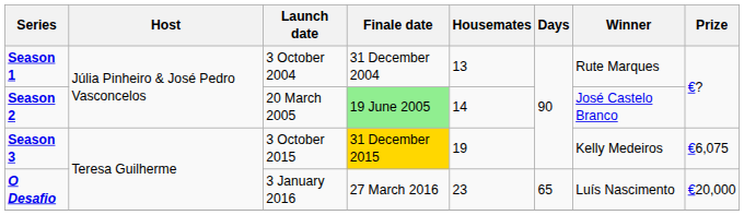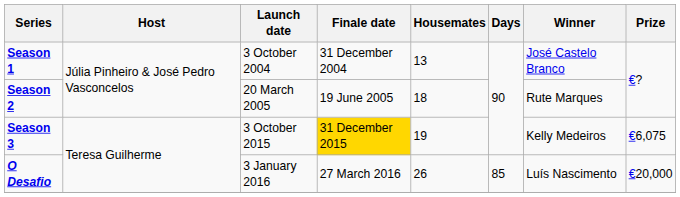Season 1 | Winner: Rute Marques -> José Castelo Branco
Season 2 | Finale date: lightgreen background -> no background
Season 2 | Housemates: 14 -> 18
Season 2 | Winner: José Castelo Branco -> Rute Marques
O Desafio | Housemates: 23 -> 26
O Desafio | Days: 65 -> 85
